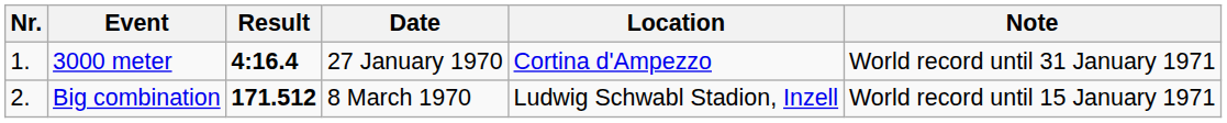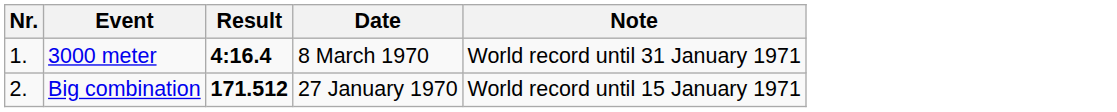- column: Location | Cortina d'Ampezzo | Ludwig Schwabl Stadion, Inzell
3000 meter | Date: 27 January 1970 -> 8 March 1970
Big combination | Date: 8 March 1970 -> 27 January 1970
